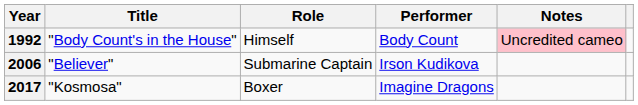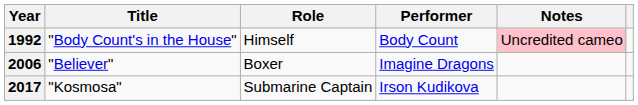2006 | Role: Submarine Captain -> Boxer
2006 | Performer: Irson Kudikova -> Imagine Dragons
2017 | Role: Boxer -> Submarine Captain
2017 | Performer: Imagine Dragons -> Irson Kudikova
